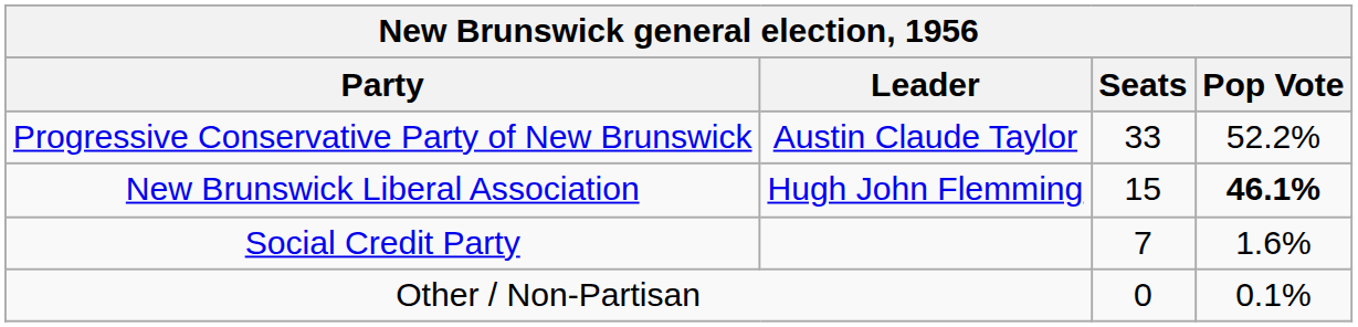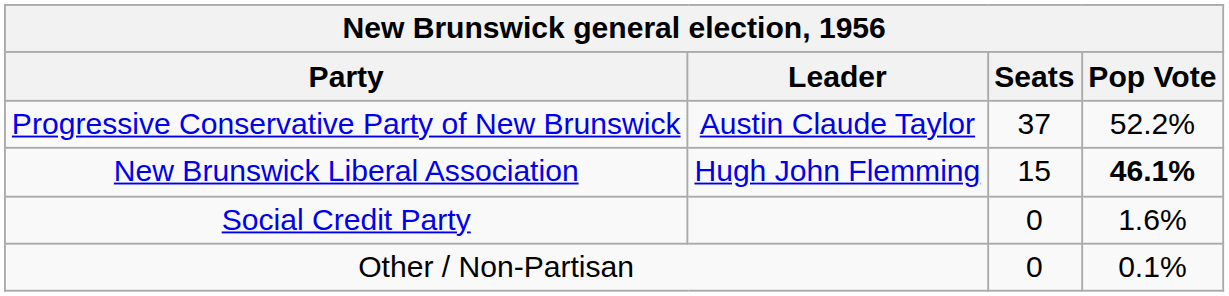Progressive Conservative Party of New Brunswick | Seats: 33 -> 37
Social Credit Party | Seats: 7 -> 0
